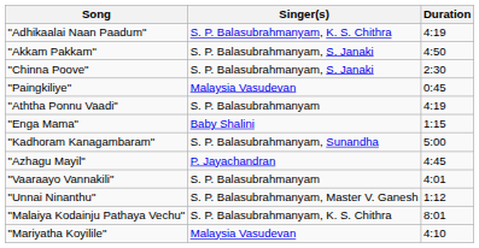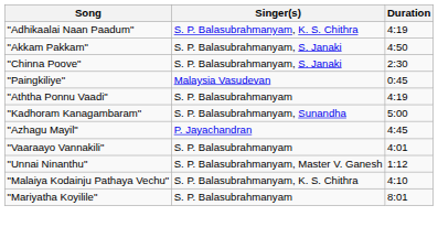- row: "Enga Mama" | Baby Shalini | 1:15
"Malaiya Kodainju Pathaya Vechu" | Duration: 8:01 -> 4:10
"Mariyatha Koyilile" | Singer(s): Malaysia Vasudevan -> S. P. Balasubrahmanyam
"Mariyatha Koyilile" | Duration: 4:10 -> 8:01
